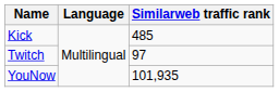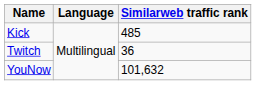Twitch | Similarweb traffic rank: 97 -> 36
YouNow | Similarweb traffic rank: 101,935 -> 101,632
